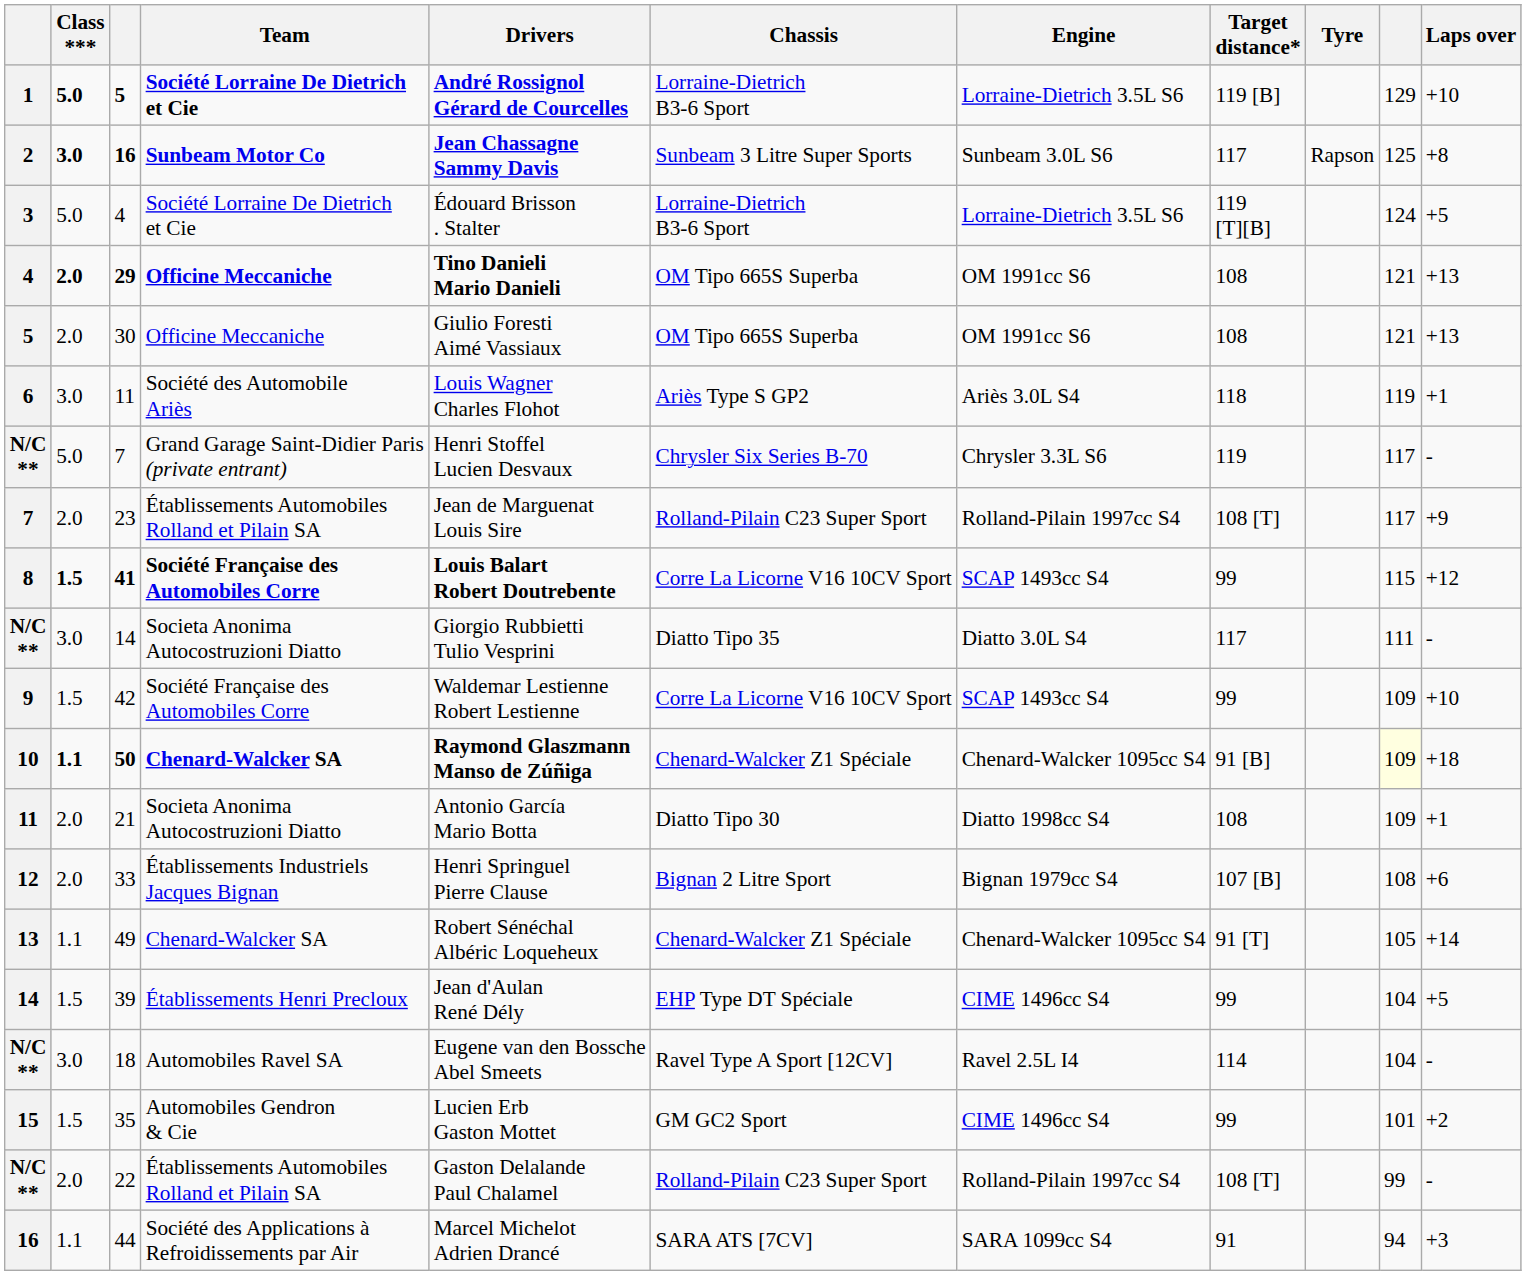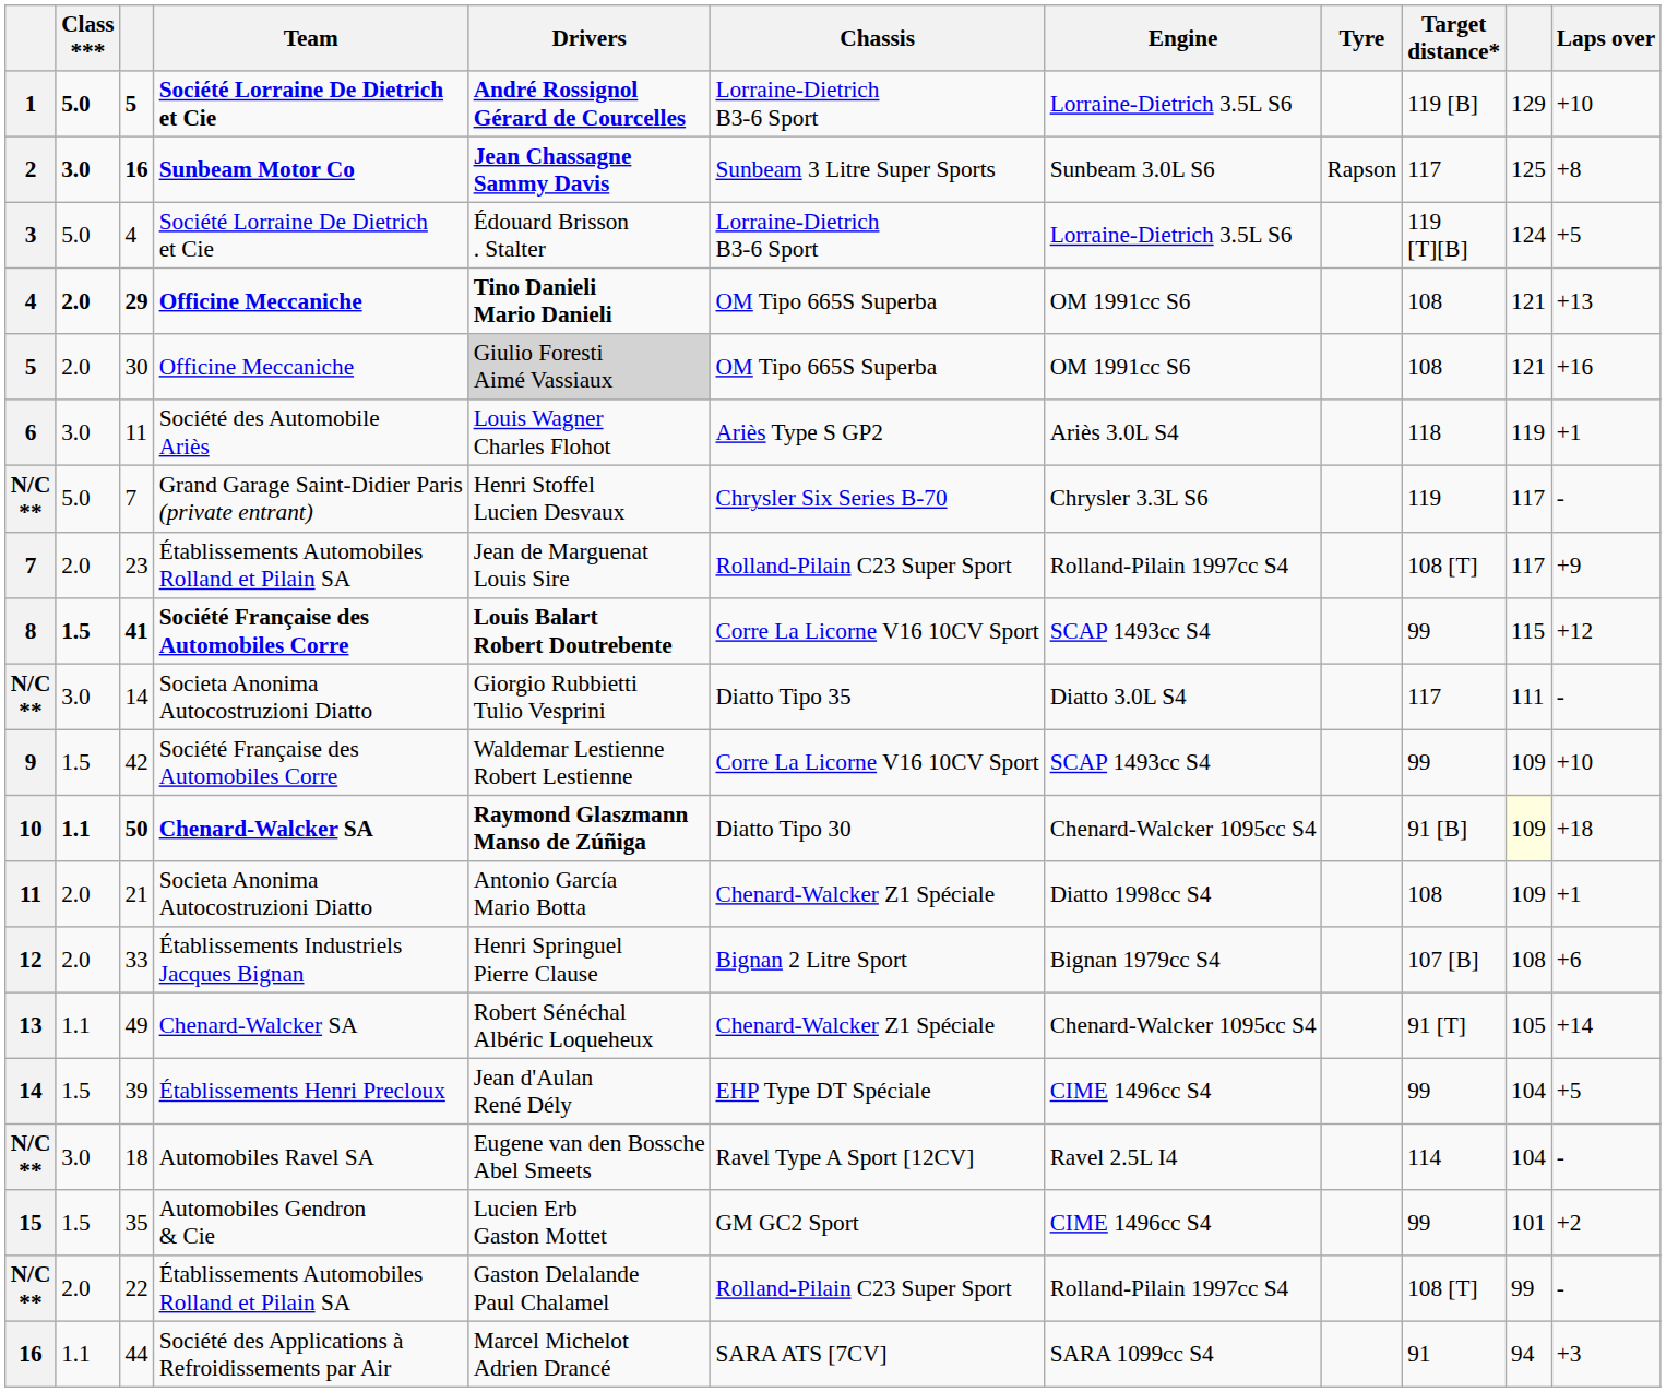columns swapped: Tyre <-> Target distance*
30 | Drivers: no background -> lightgrey background
30 | Laps over: +13 -> +16
50 | Chassis: Chenard-Walcker Z1 Spéciale -> Diatto Tipo 30
21 | Chassis: Diatto Tipo 30 -> Chenard-Walcker Z1 Spéciale
